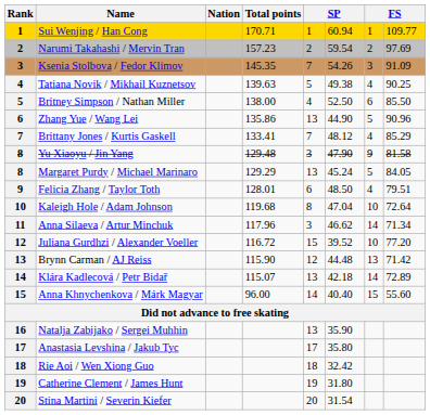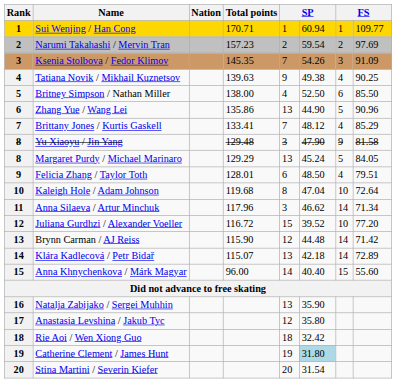Tatiana Novik / Mikhail Kuznetsov | column 5: 5 -> 9
Brynn Carman / AJ Reiss | column 7: 13 -> 14
Anastasia Levshina / Jakub Tyc | column 5: 17 -> 12
Catherine Clement / James Hunt | column 6: no background -> lightblue background
